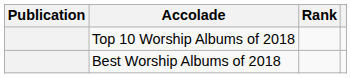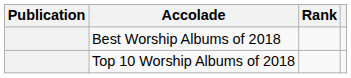rows swapped: Best Worship Albums of 2018 <-> Top 10 Worship Albums of 2018
